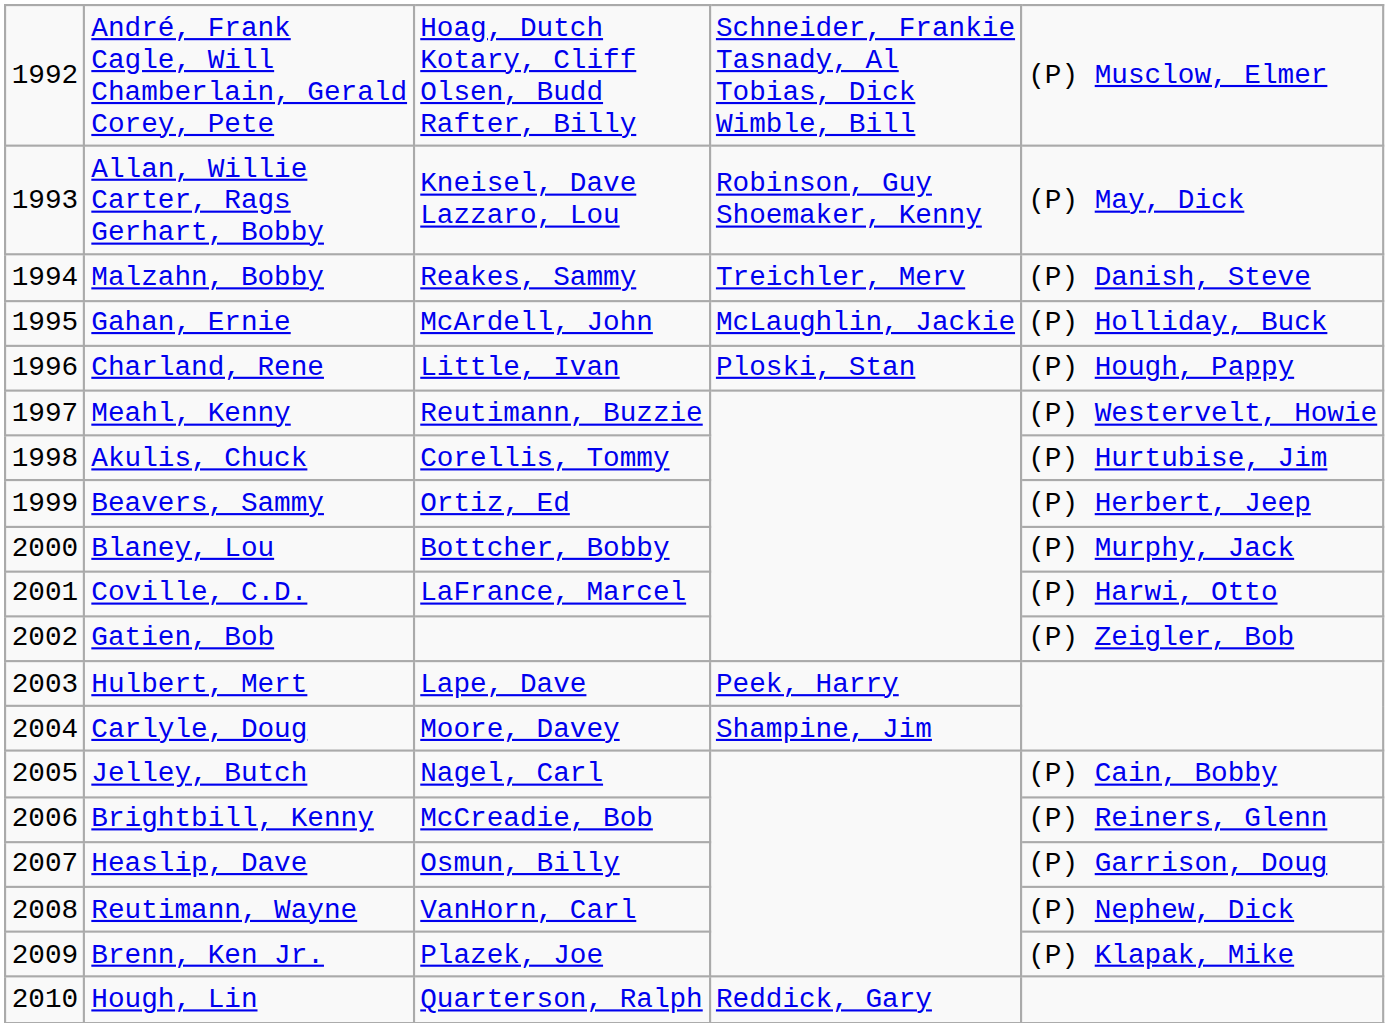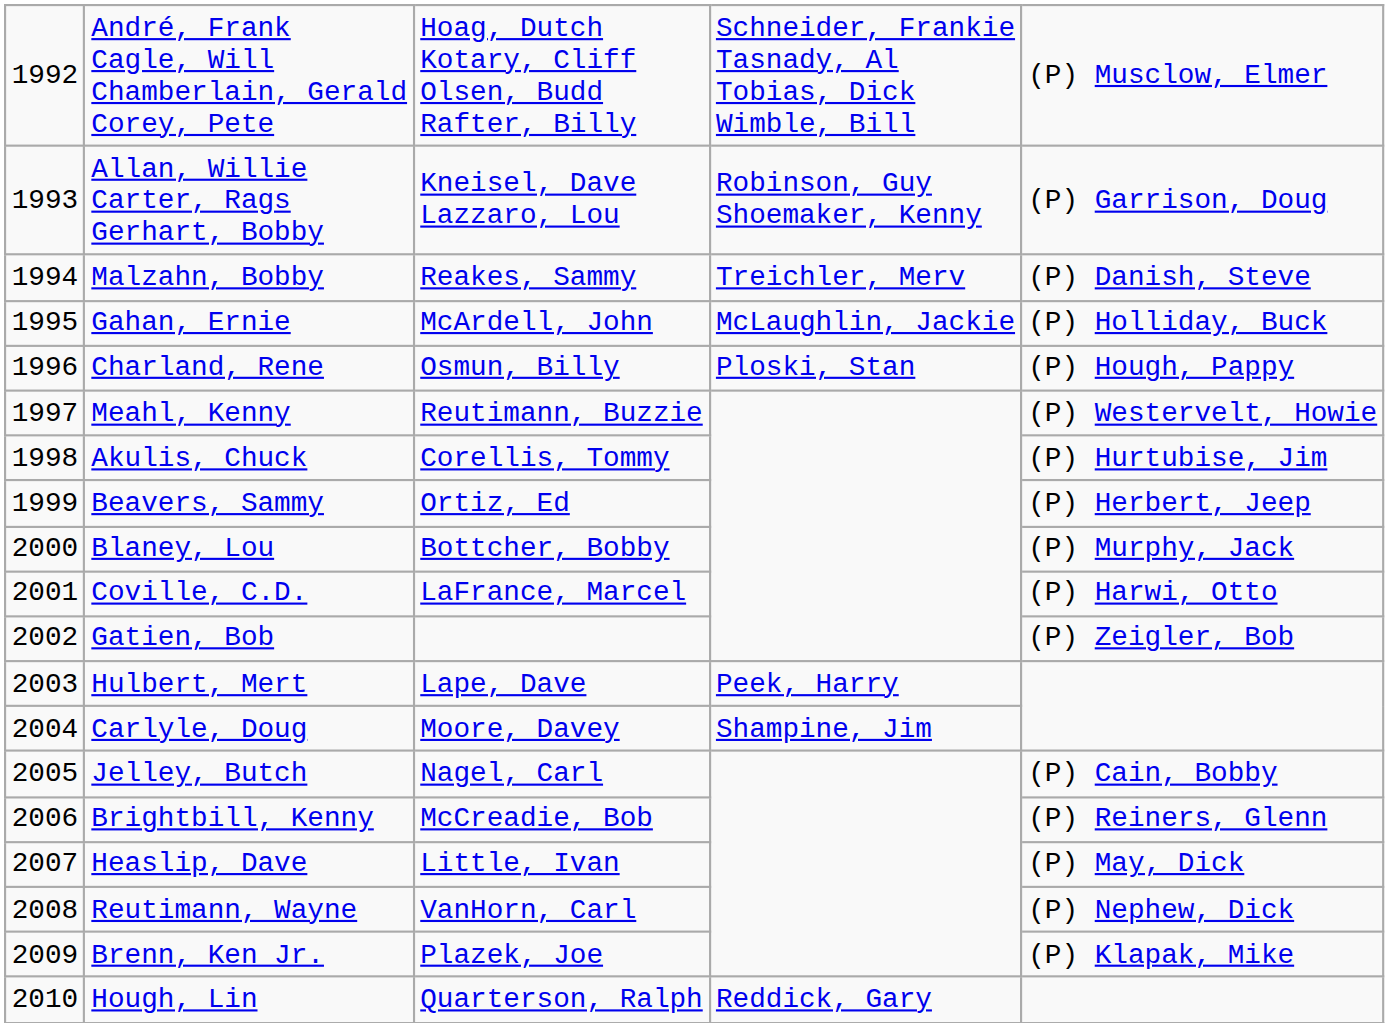Allan, Willie Carter, Rags Gerhart, Bobby | column 5: (P) May, Dick -> (P) Garrison, Doug
Charland, Rene | column 3: Little, Ivan -> Osmun, Billy
Heaslip, Dave | column 3: Osmun, Billy -> Little, Ivan
Heaslip, Dave | column 5: (P) Garrison, Doug -> (P) May, Dick
